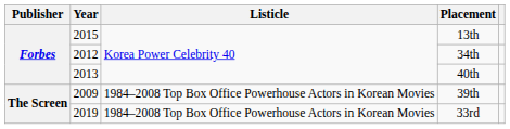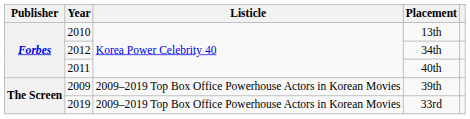13th | Year: 2015 -> 2010
40th | Year: 2013 -> 2011
39th | Listicle: 1984–2008 Top Box Office Powerhouse Actors in Korean Movies -> 2009–2019 Top Box Office Powerhouse Actors in Korean Movies
33rd | Listicle: 1984–2008 Top Box Office Powerhouse Actors in Korean Movies -> 2009–2019 Top Box Office Powerhouse Actors in Korean Movies
